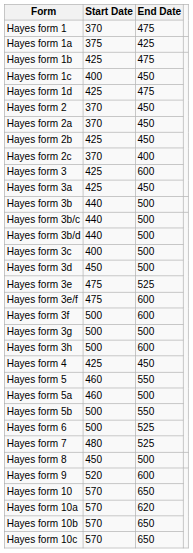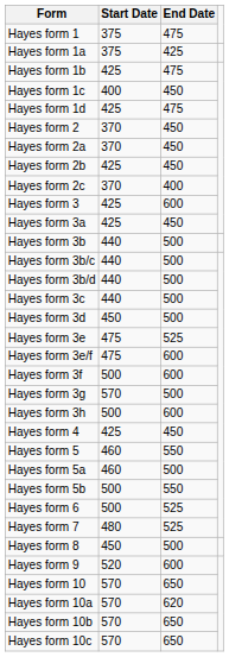Hayes form 1 | Start Date: 370 -> 375
Hayes form 3c | Start Date: 400 -> 440
Hayes form 3g | Start Date: 500 -> 570
